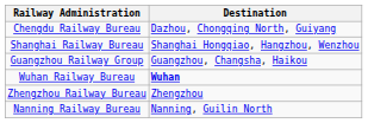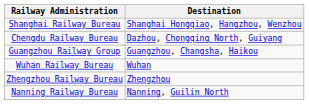rows swapped: Chengdu Railway Bureau <-> Shanghai Railway Bureau
Wuhan Railway Bureau | Destination: bold -> normal
